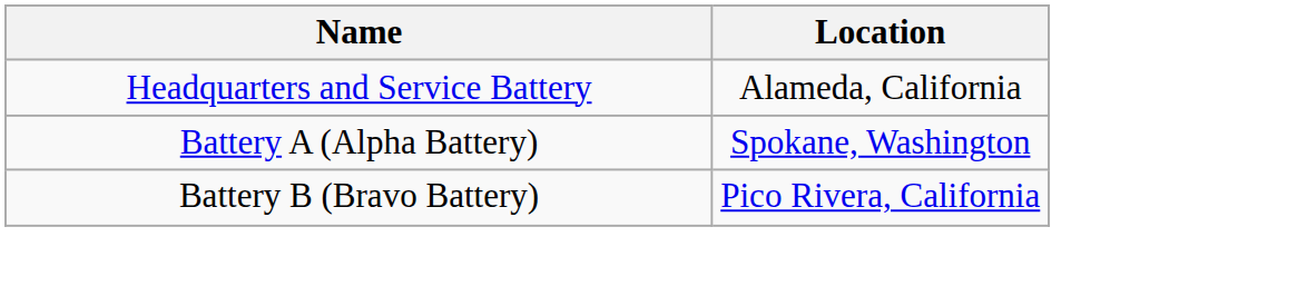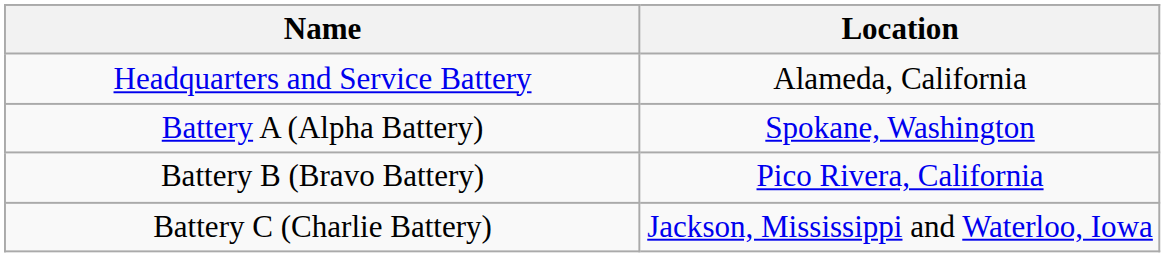+ row: Battery C (Charlie Battery) | Jackson, Mississippi and Waterloo, Iowa
